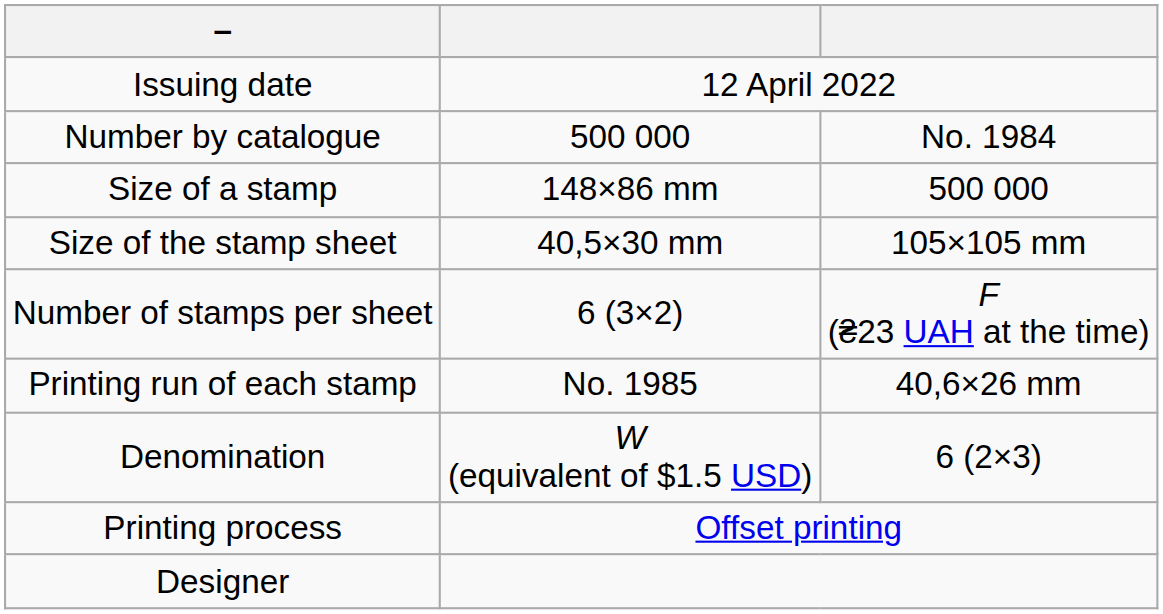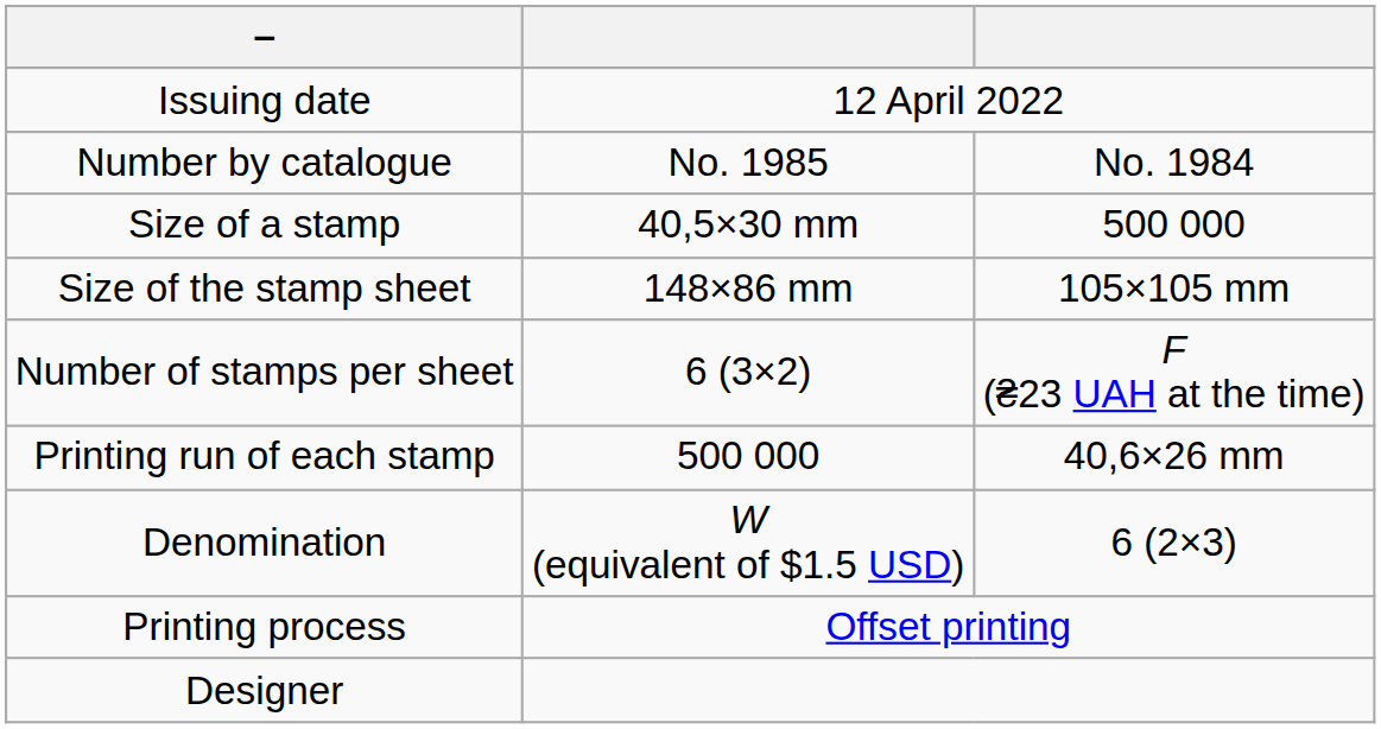Number by catalogue | column 2: 500 000 -> No. 1985
Size of a stamp | column 2: 148×86 mm -> 40,5×30 mm
Size of the stamp sheet | column 2: 40,5×30 mm -> 148×86 mm
Printing run of each stamp | column 2: No. 1985 -> 500 000
